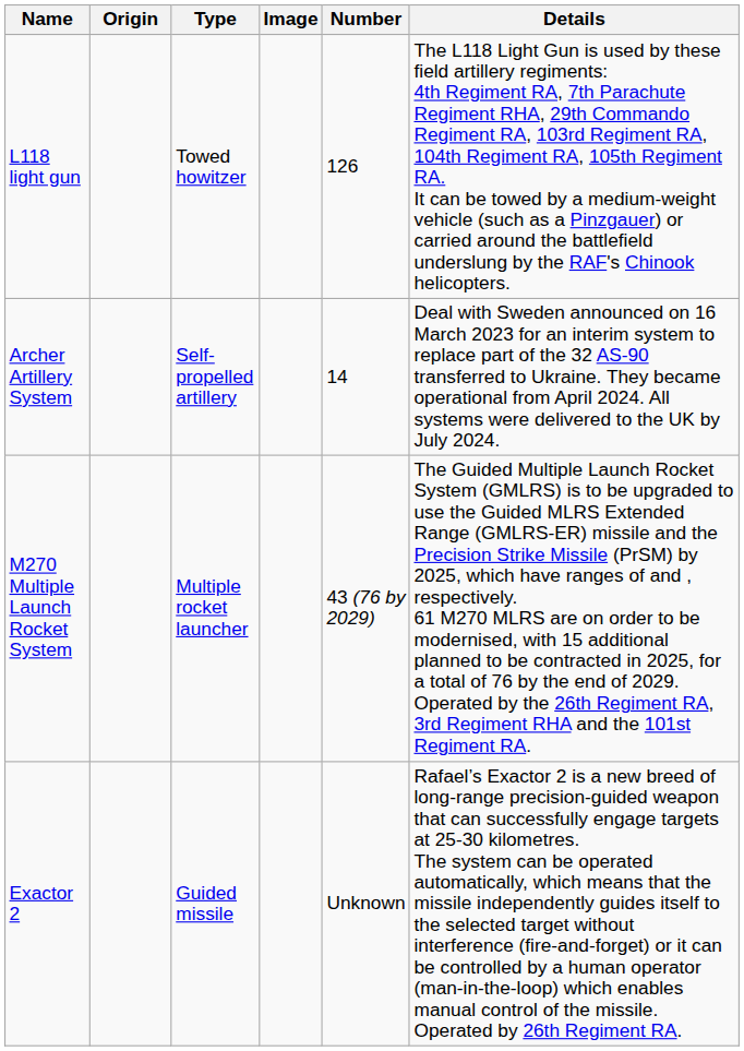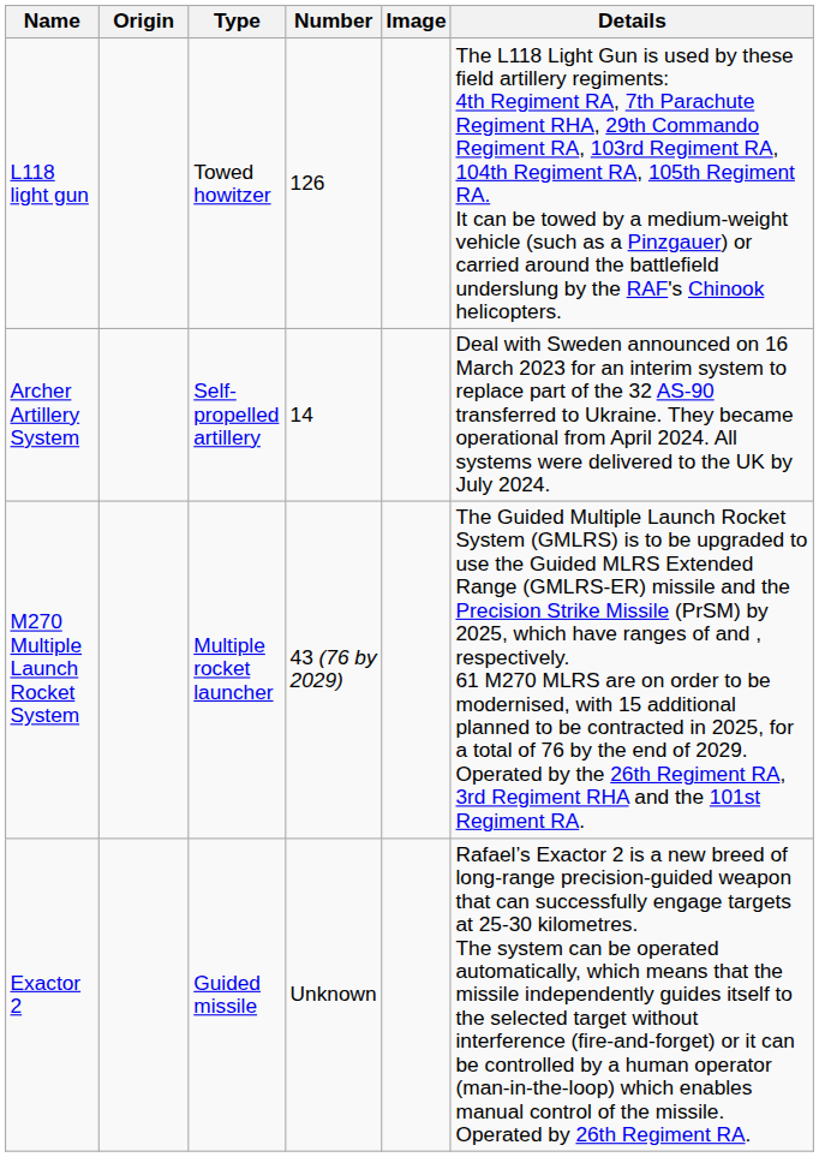columns swapped: Number <-> Image
